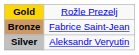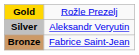rows swapped: Silver <-> Bronze
